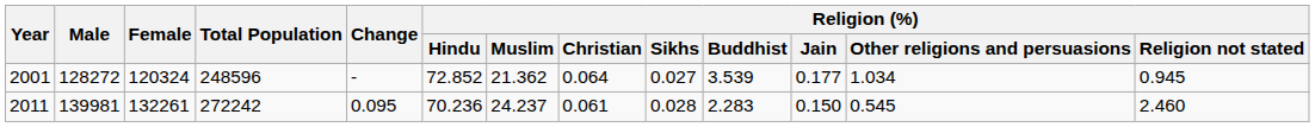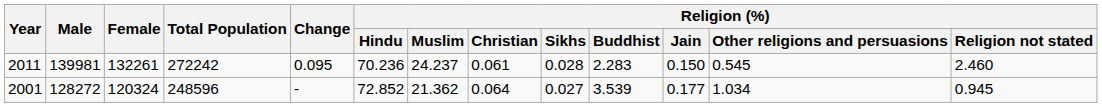rows swapped: 2001 <-> 2011
